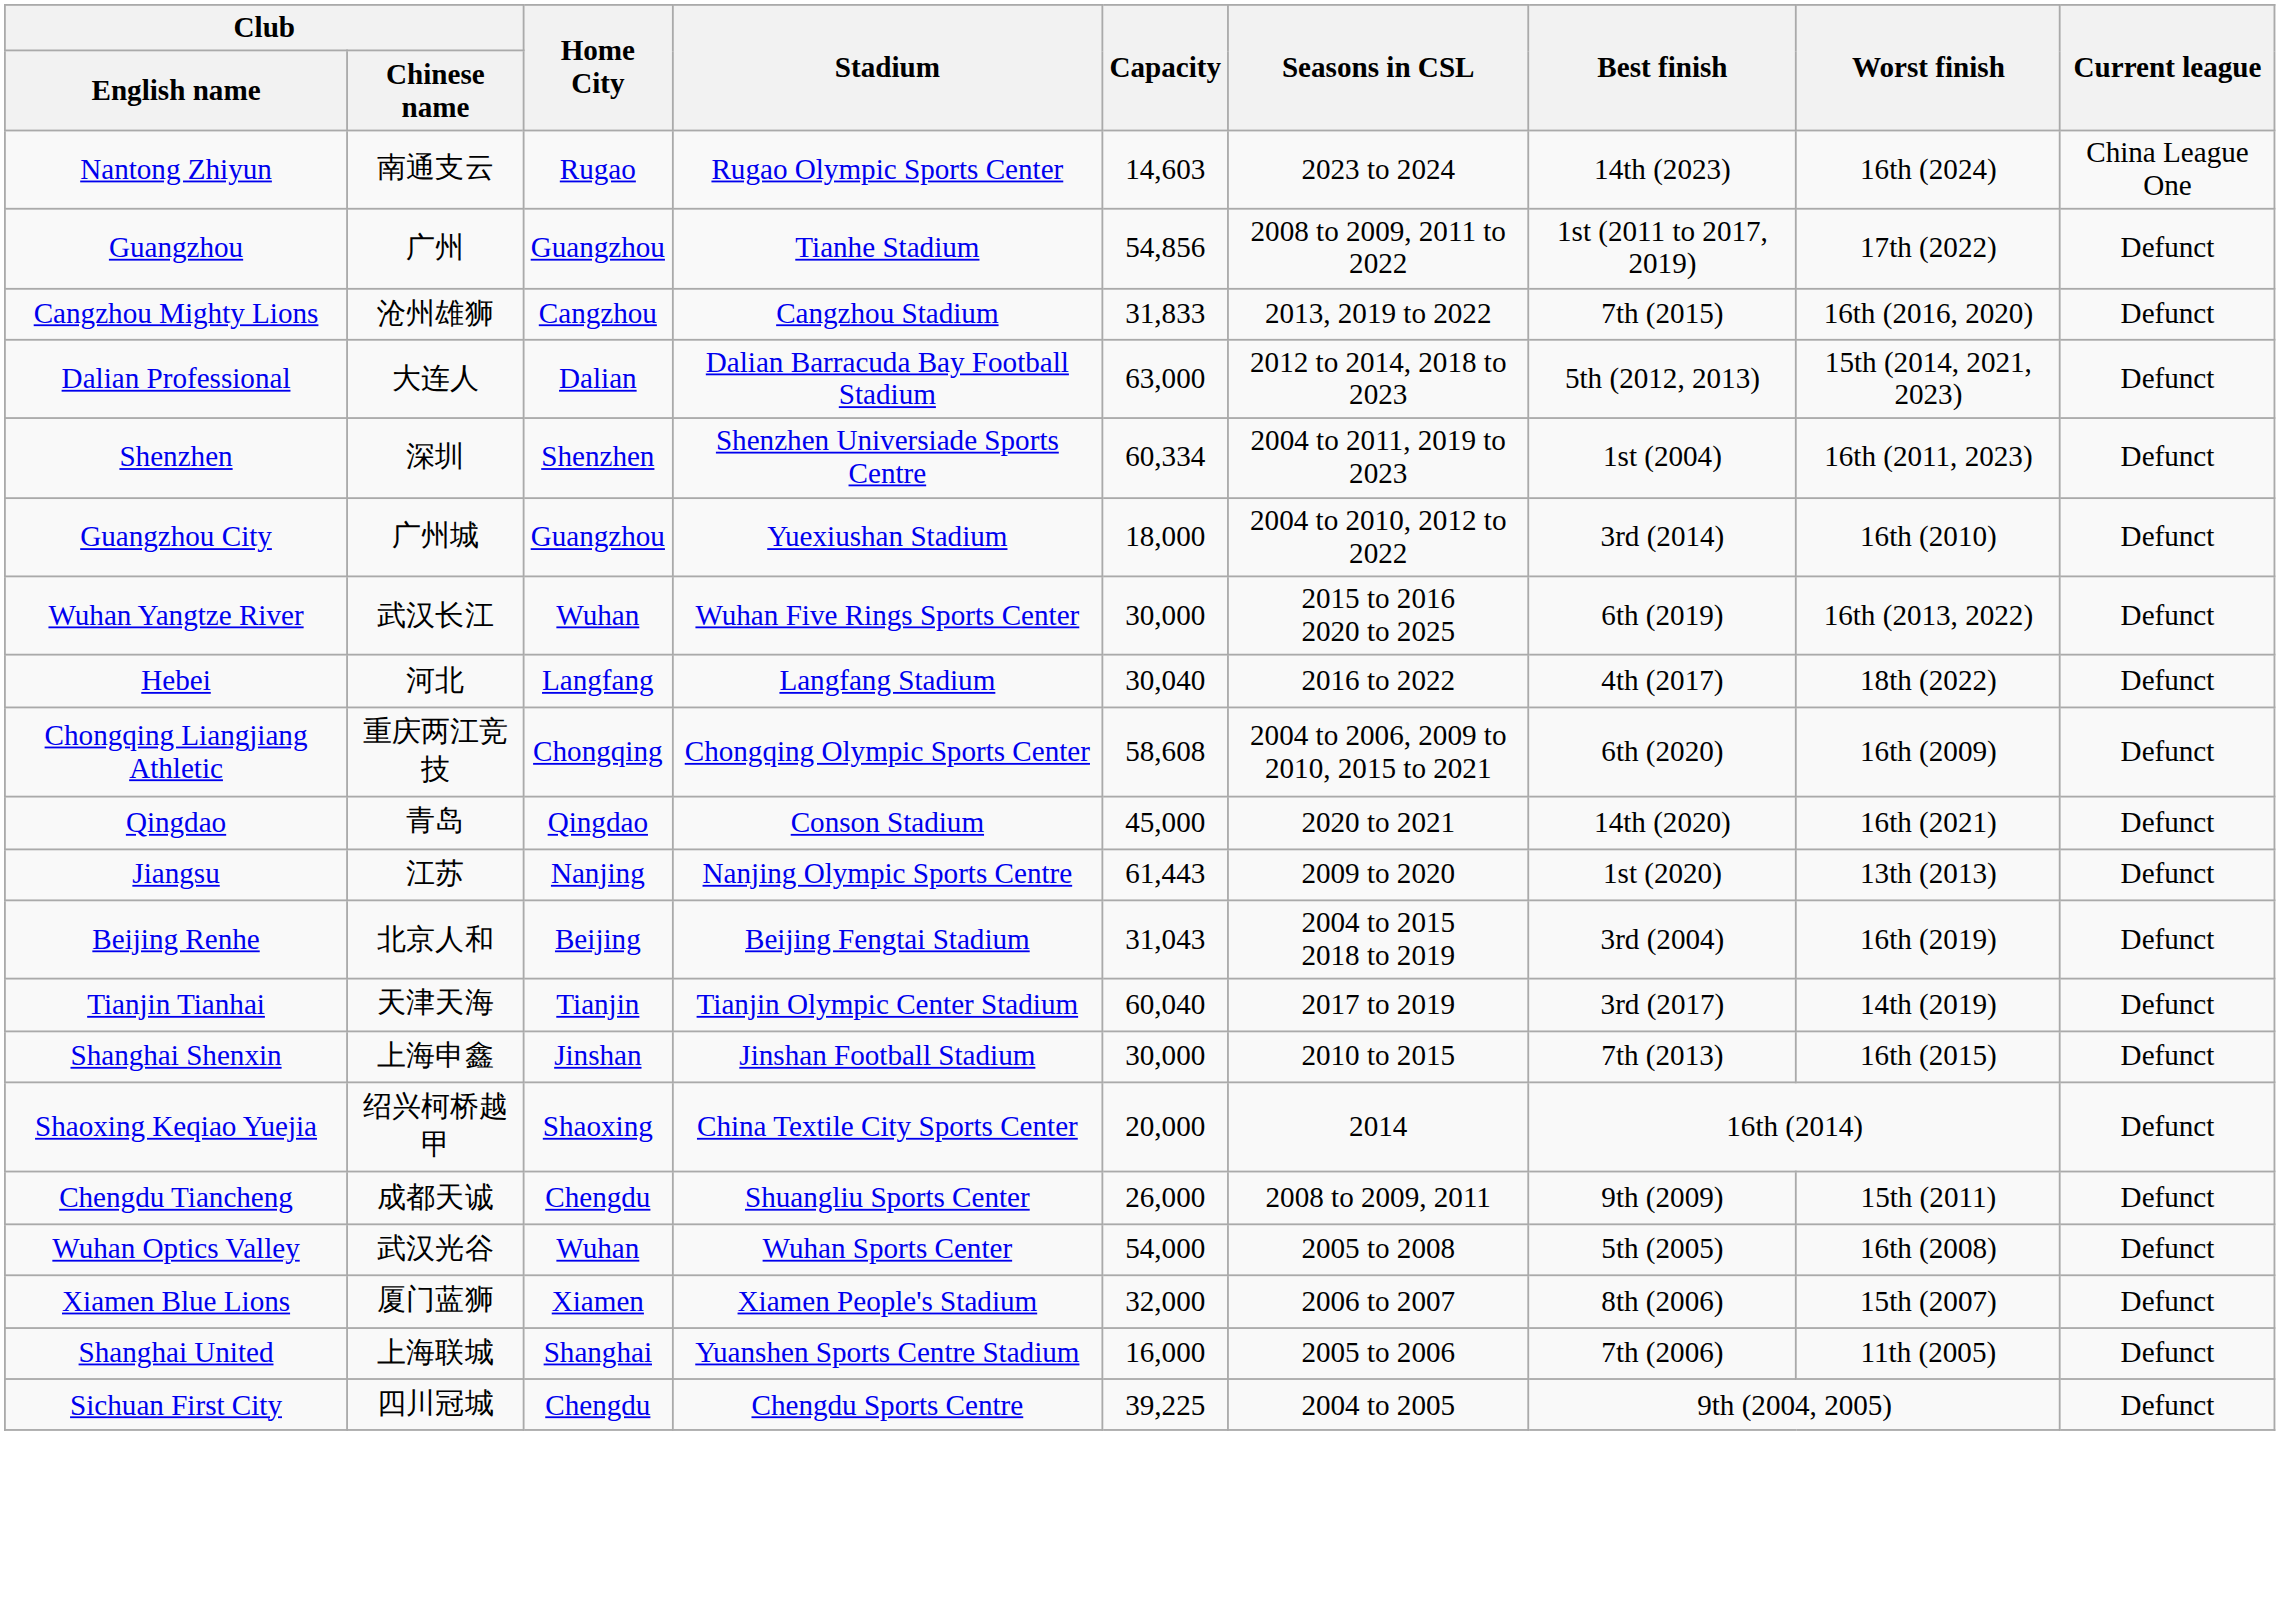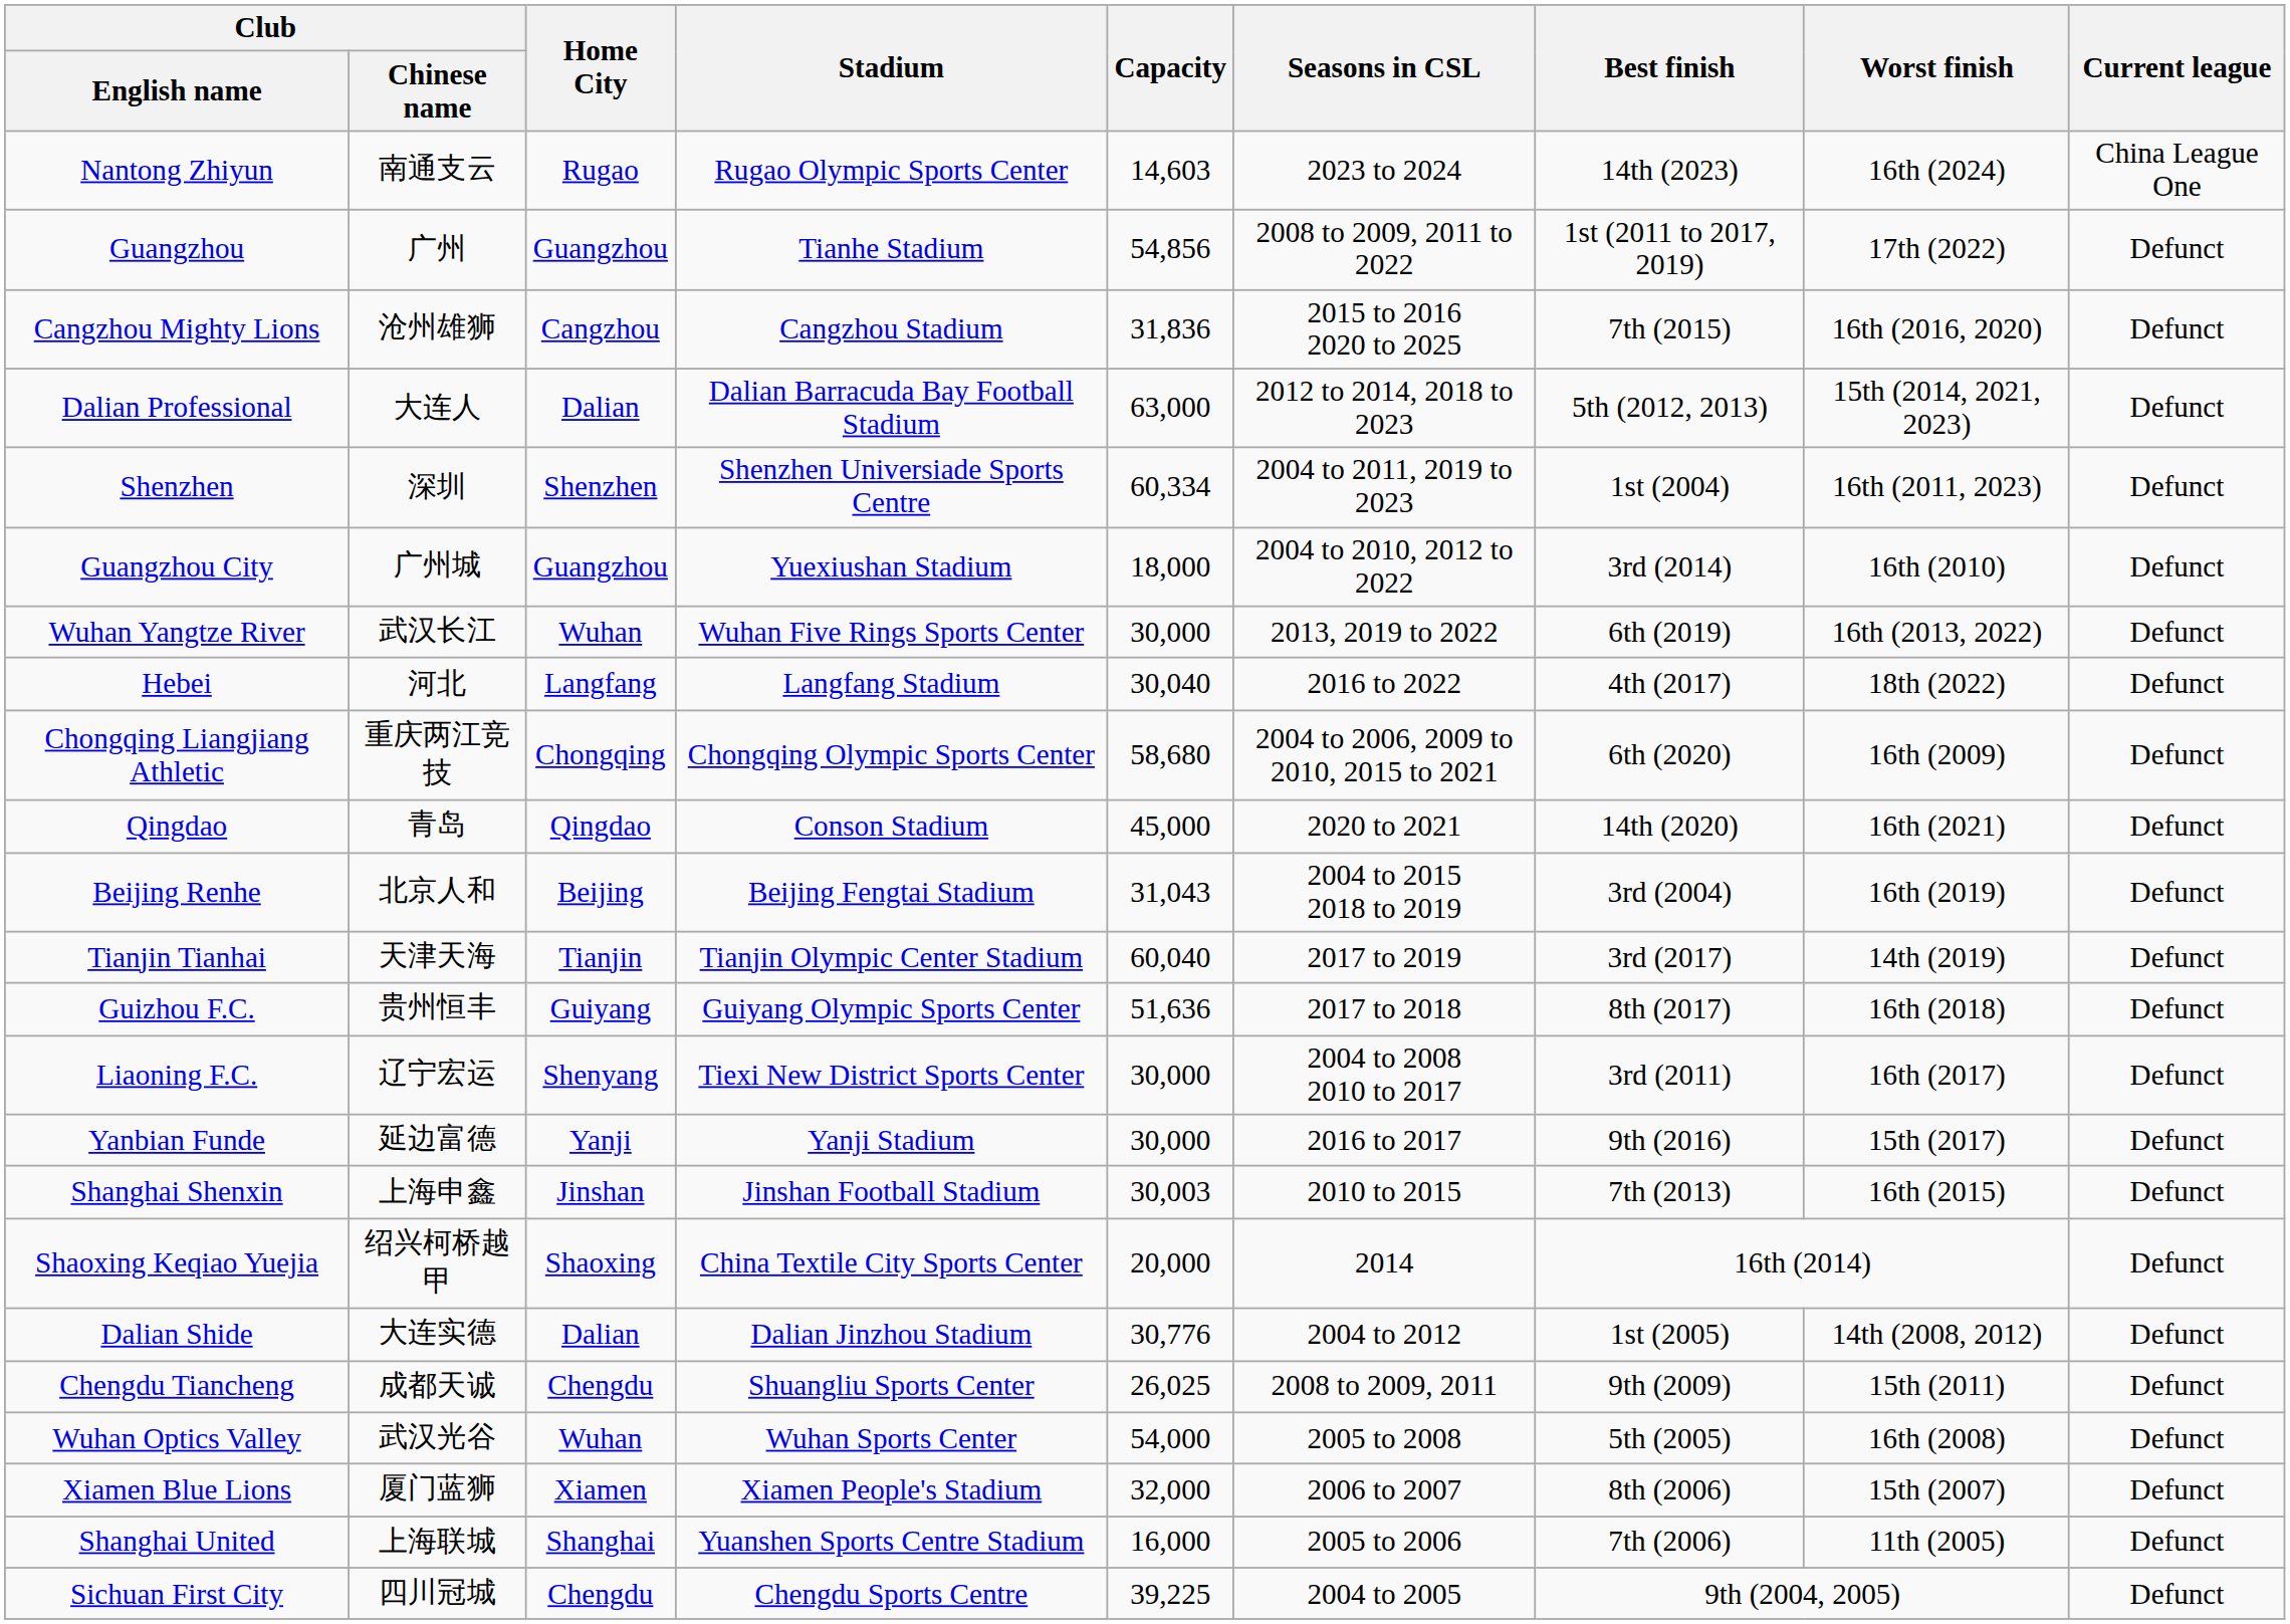Cangzhou Mighty Lions | Capacity: 31,833 -> 31,836
Cangzhou Mighty Lions | Seasons in CSL: 2013, 2019 to 2022 -> 2015 to 2016 2020 to 2025
Wuhan Yangtze River | Seasons in CSL: 2015 to 2016 2020 to 2025 -> 2013, 2019 to 2022
Chongqing Liangjiang Athletic | Capacity: 58,608 -> 58,680
- row: Jiangsu | 江苏 | Nanjing | Nanjing Olympic Sports Centre | 61,443 | 2009 to 2020 | 1st (2020) | 13th (2013) | Defunct
+ row: Guizhou F.C. | 贵州恒丰 | Guiyang | Guiyang Olympic Sports Center | 51,636 | 2017 to 2018 | 8th (2017) | 16th (2018) | Defunct
+ row: Liaoning F.C. | 辽宁宏运 | Shenyang | Tiexi New District Sports Center | 30,000 | 2004 to 2008 2010 to 2017 | 3rd (2011) | 16th (2017) | Defunct
+ row: Yanbian Funde | 延边富德 | Yanji | Yanji Stadium | 30,000 | 2016 to 2017 | 9th (2016) | 15th (2017) | Defunct
Shanghai Shenxin | Capacity: 30,000 -> 30,003
+ row: Dalian Shide | 大连实德 | Dalian | Dalian Jinzhou Stadium | 30,776 | 2004 to 2012 | 1st (2005) | 14th (2008, 2012) | Defunct
Chengdu Tiancheng | Capacity: 26,000 -> 26,025
